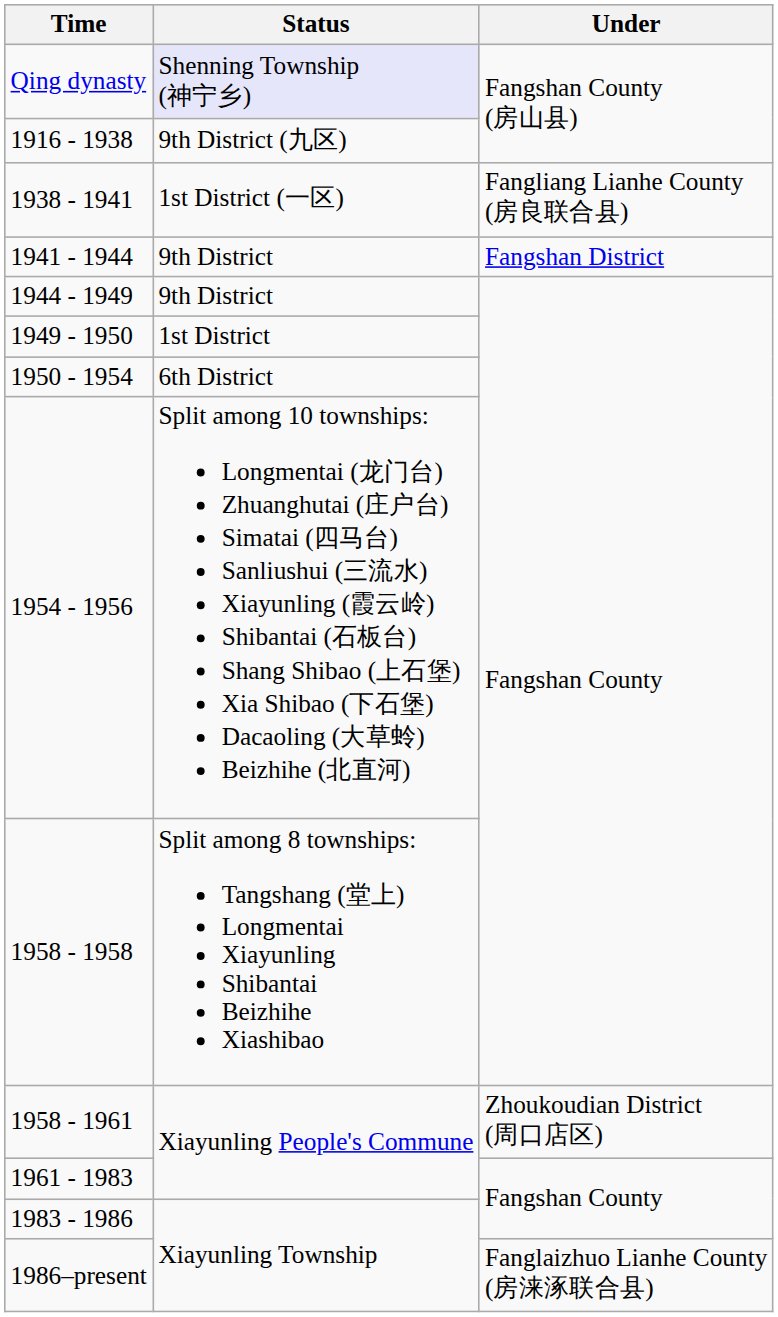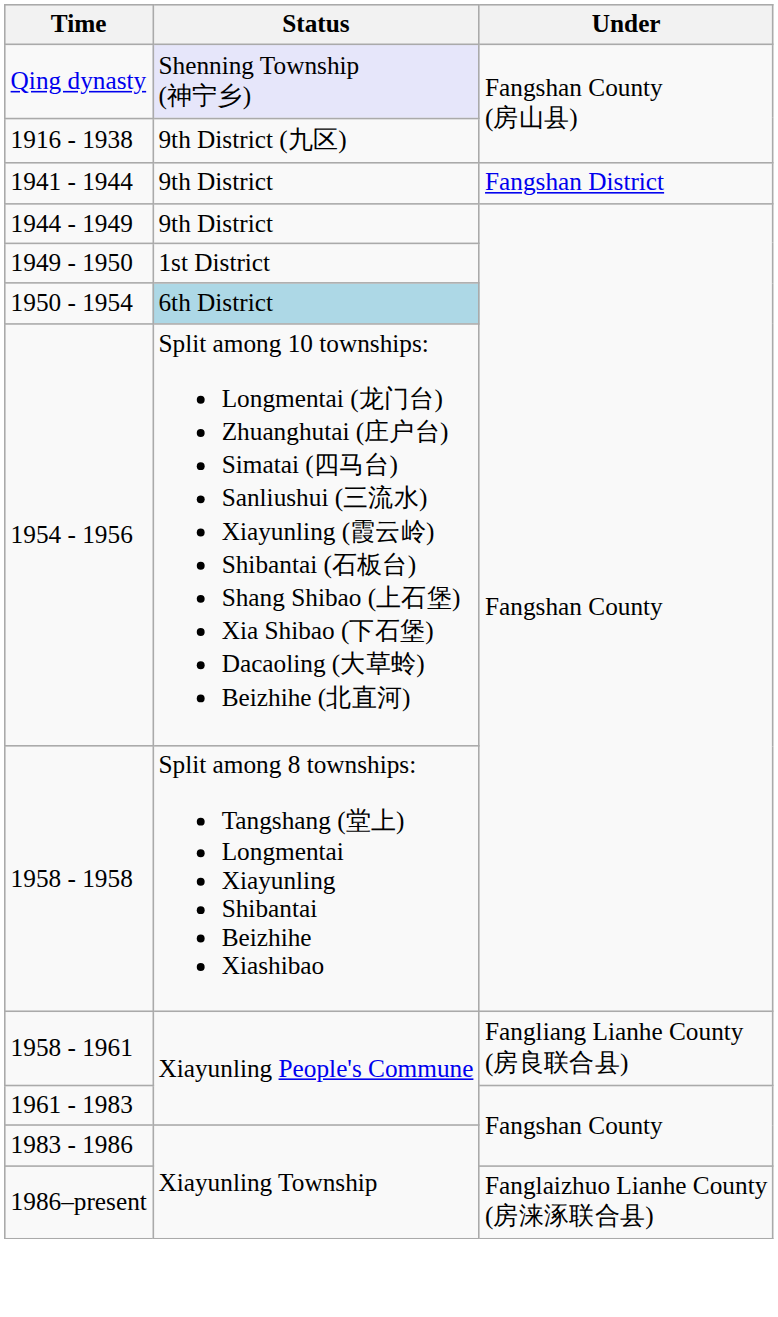- row: 1938 - 1941 | 1st District (一区) | Fangliang Lianhe County (房良联合县)
1950 - 1954 | Status: no background -> lightblue background
1958 - 1961 | Under: Zhoukoudian District (周口店区) -> Fangliang Lianhe County (房良联合县)
